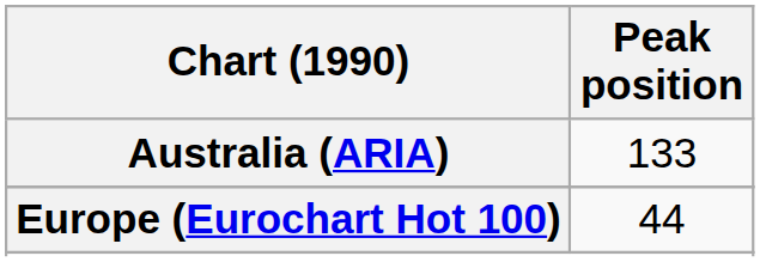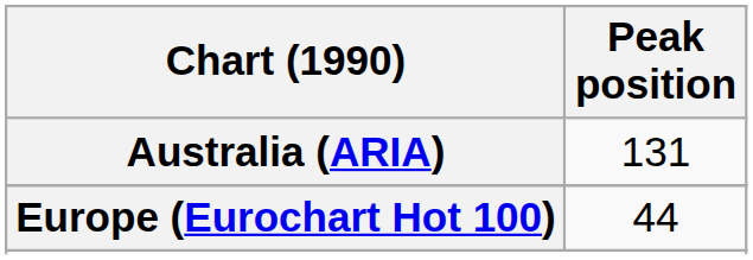Australia (ARIA) | Peak position: 133 -> 131
